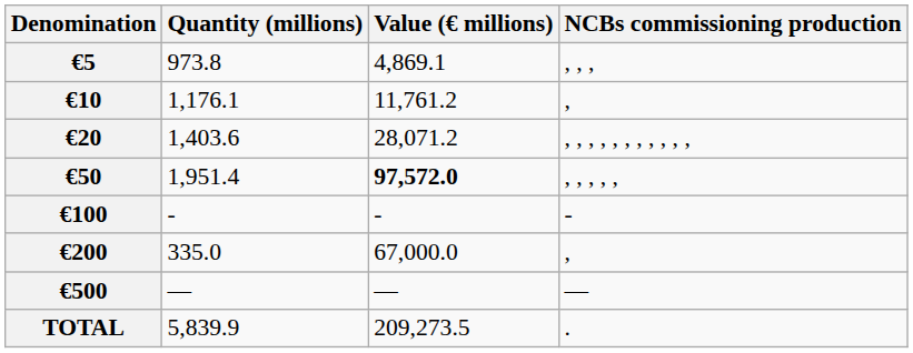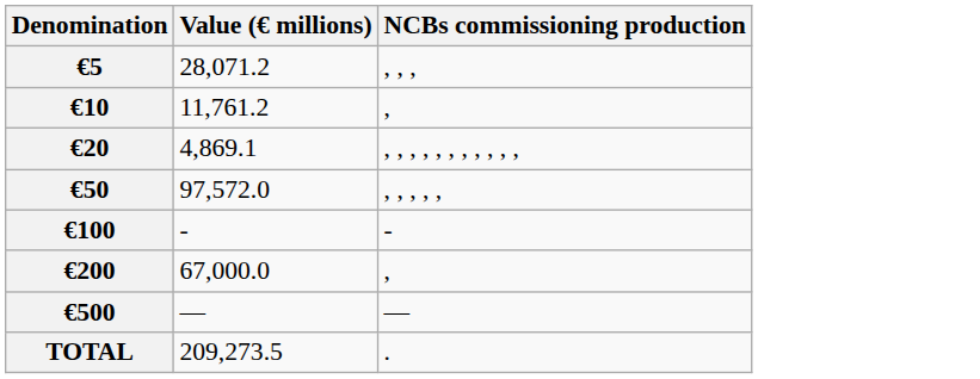- column: Quantity (millions) | 973.8 | 1,176.1 | 1,403.6 | 1,951.4 | - | 335.0 | — | 5,839.9
€5 | Value (€ millions): 4,869.1 -> 28,071.2
€20 | Value (€ millions): 28,071.2 -> 4,869.1
€50 | Value (€ millions): bold -> normal
